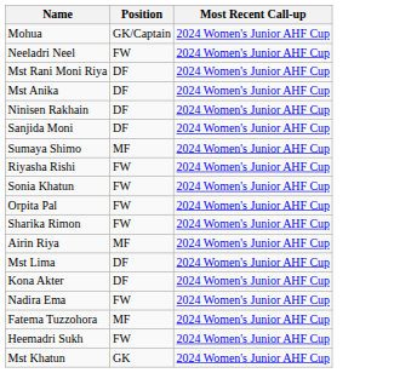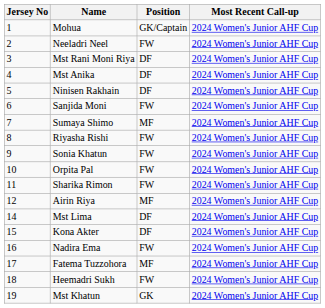+ column: Jersey No | 1 | 2 | 3 | 4 | 5 | 6 | 7 | 8 | 9 | 10 | 11 | 12 | 14 | 15 | 16 | 17 | 18 | 19
Sanjida Moni | Position: DF -> FW
